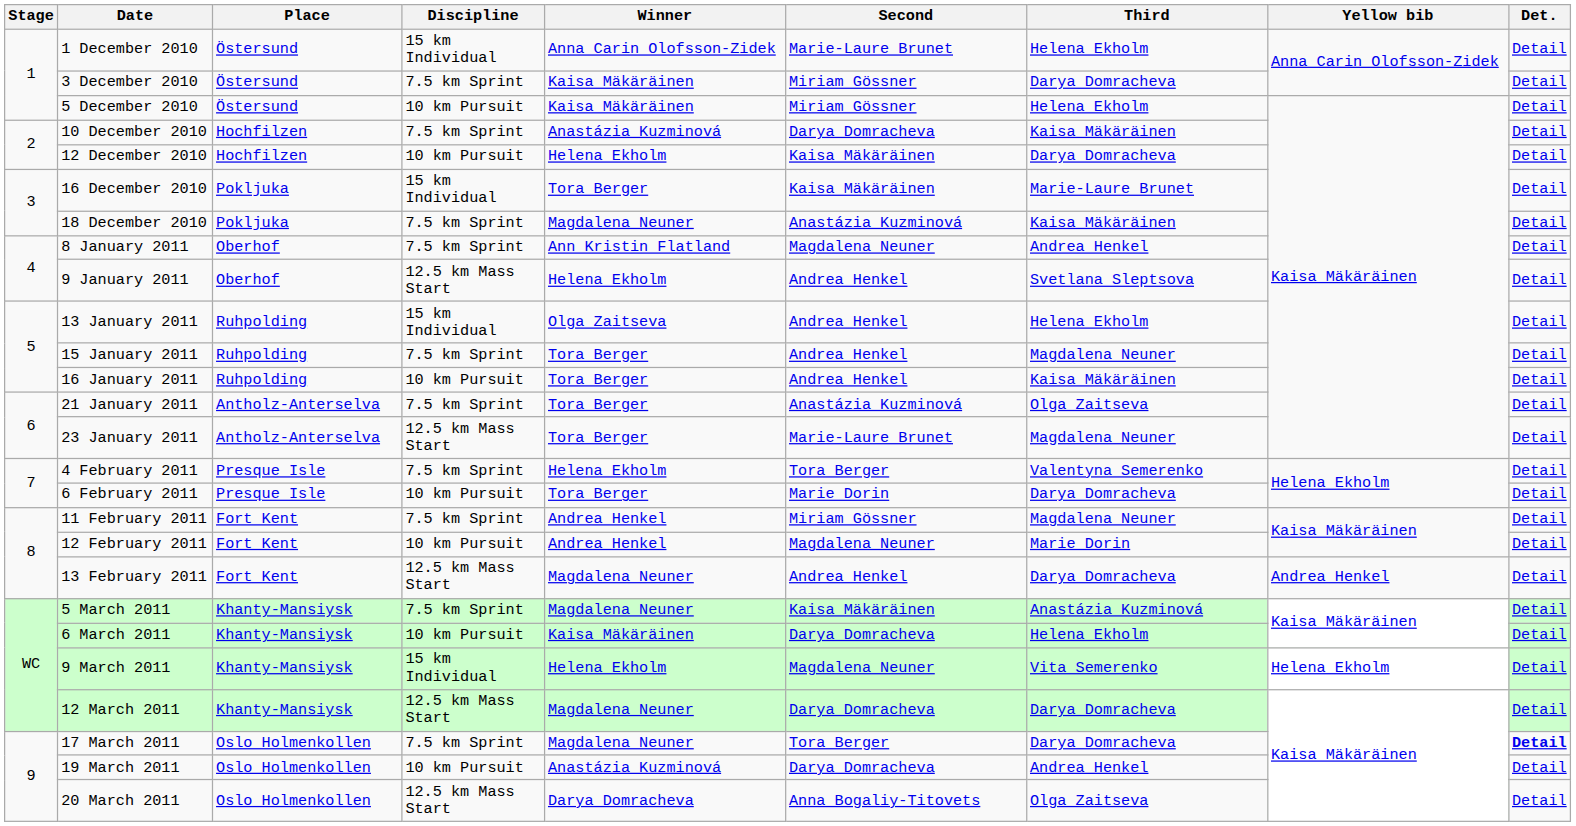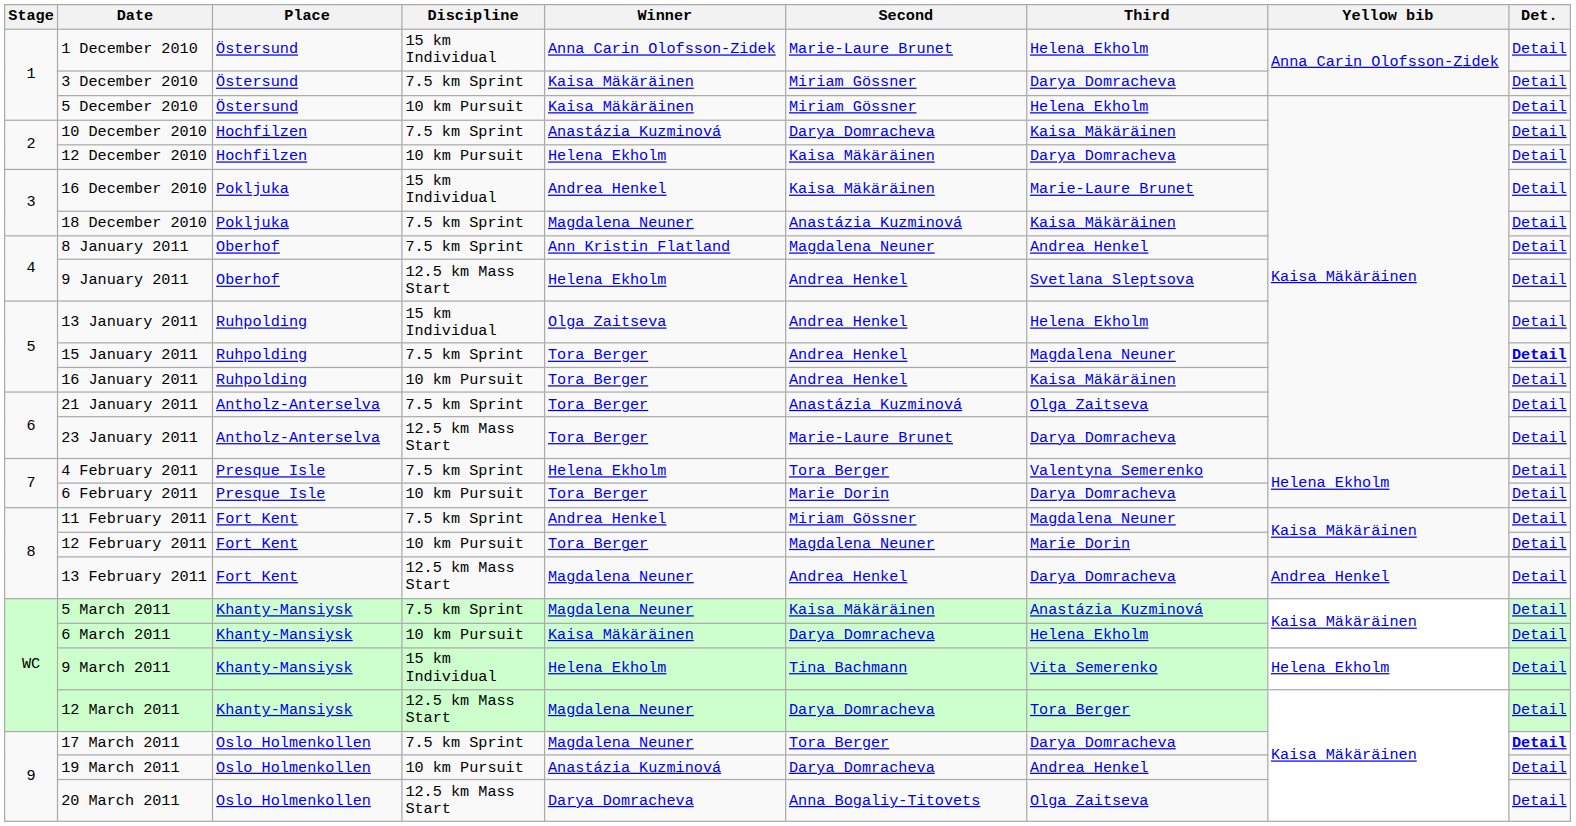16 December 2010 | Winner: Tora Berger -> Andrea Henkel
15 January 2011 | Det.: normal -> bold
23 January 2011 | Third: Magdalena Neuner -> Darya Domracheva
12 February 2011 | Winner: Andrea Henkel -> Tora Berger
9 March 2011 | Second: Magdalena Neuner -> Tina Bachmann
12 March 2011 | Third: Darya Domracheva -> Tora Berger
